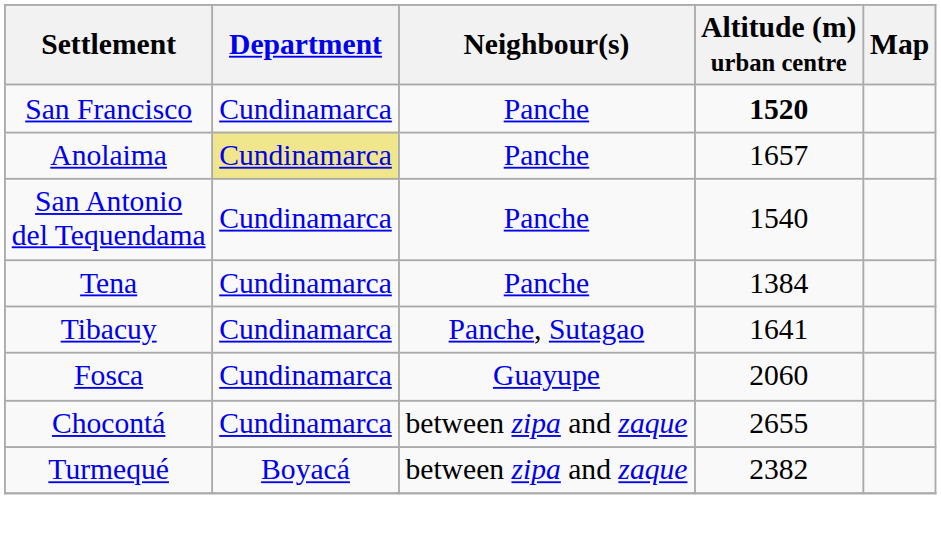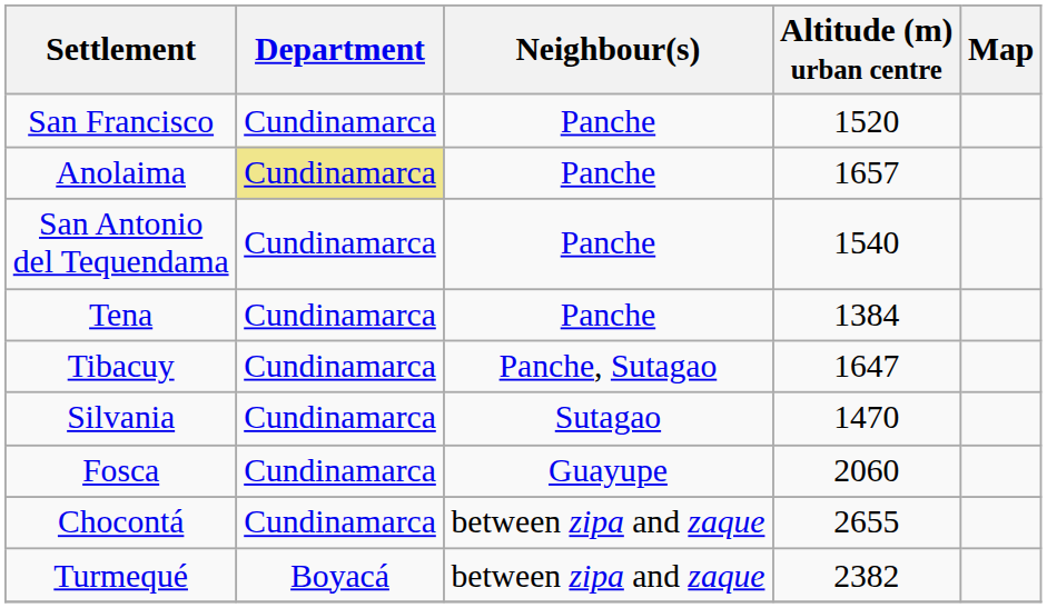San Francisco | Altitude (m) urban centre: bold -> normal
Tibacuy | Altitude (m) urban centre: 1641 -> 1647
+ row: Silvania | Cundinamarca | Sutagao | 1470
